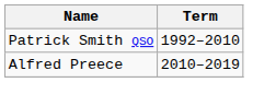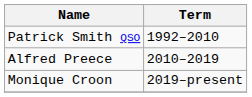+ row: Monique Croon | 2019–present
